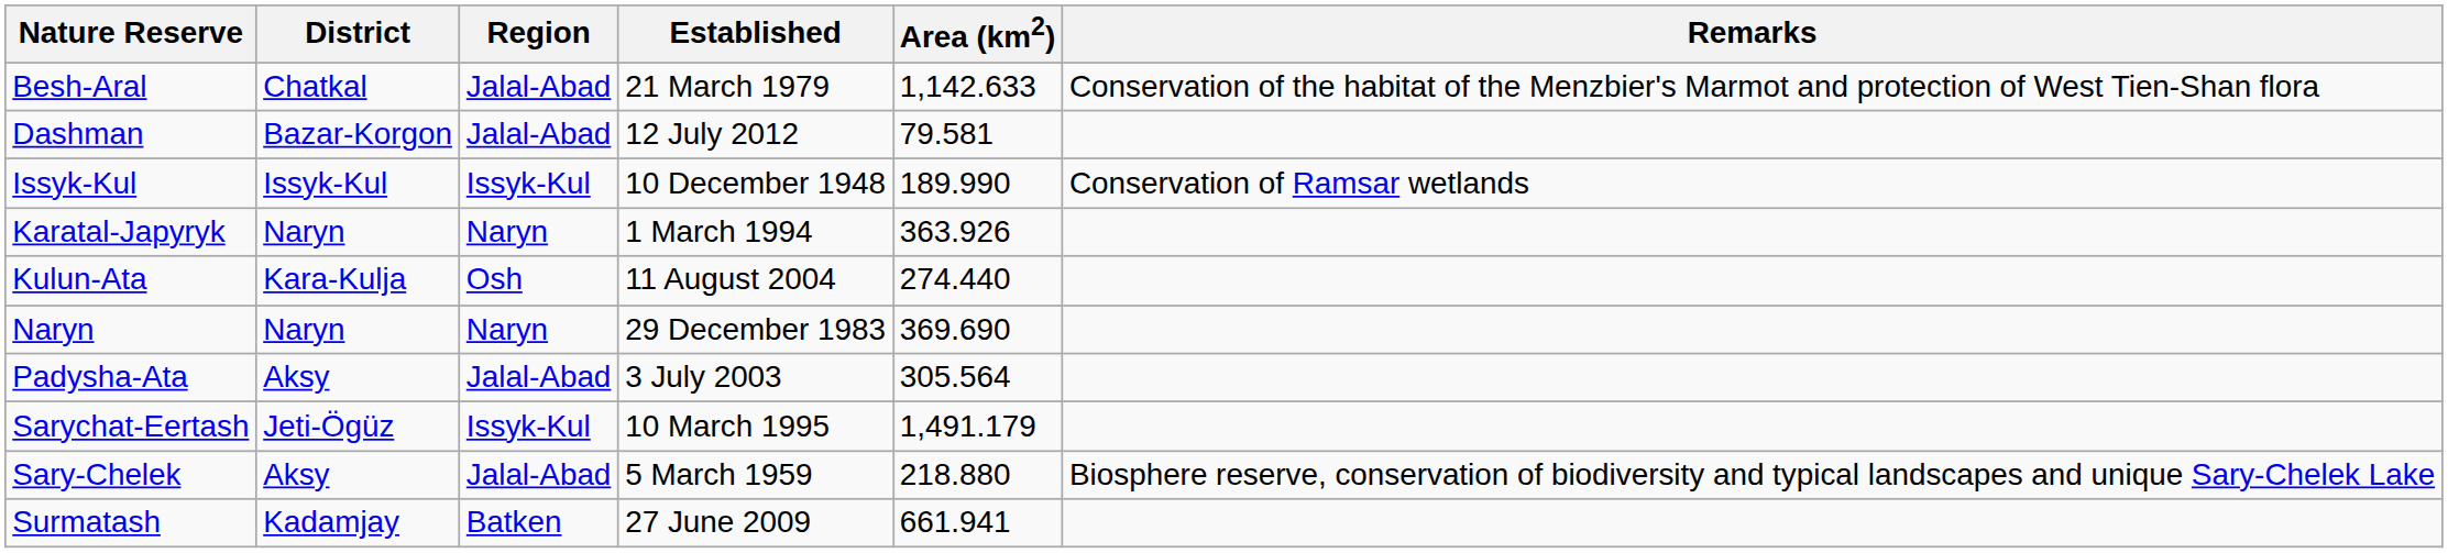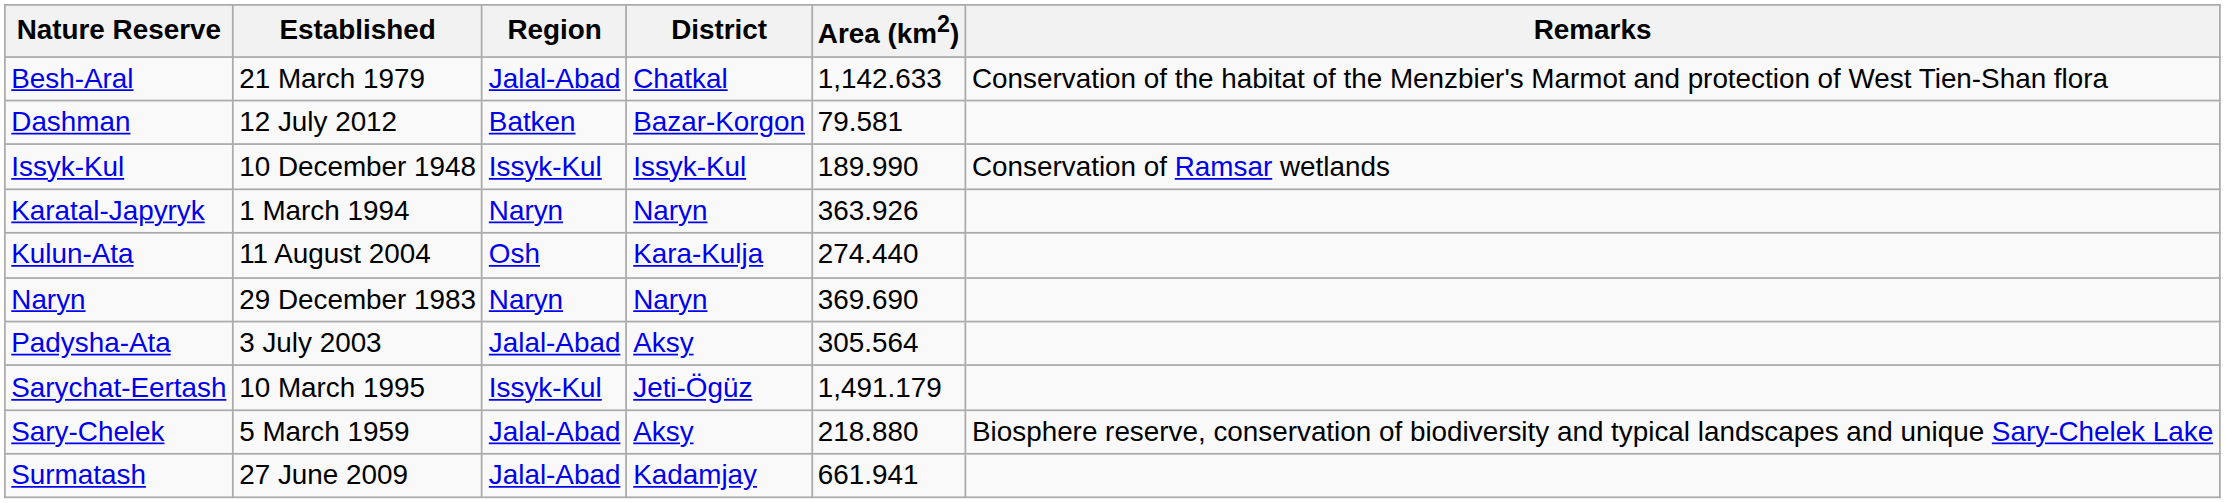columns swapped: Established <-> District
Dashman | Region: Jalal-Abad -> Batken
Surmatash | Region: Batken -> Jalal-Abad
